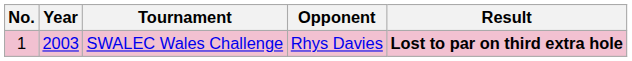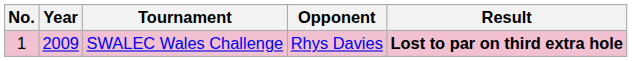SWALEC Wales Challenge | Year: 2003 -> 2009
